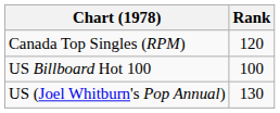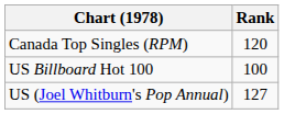US (Joel Whitburn's Pop Annual) | Rank: 130 -> 127
